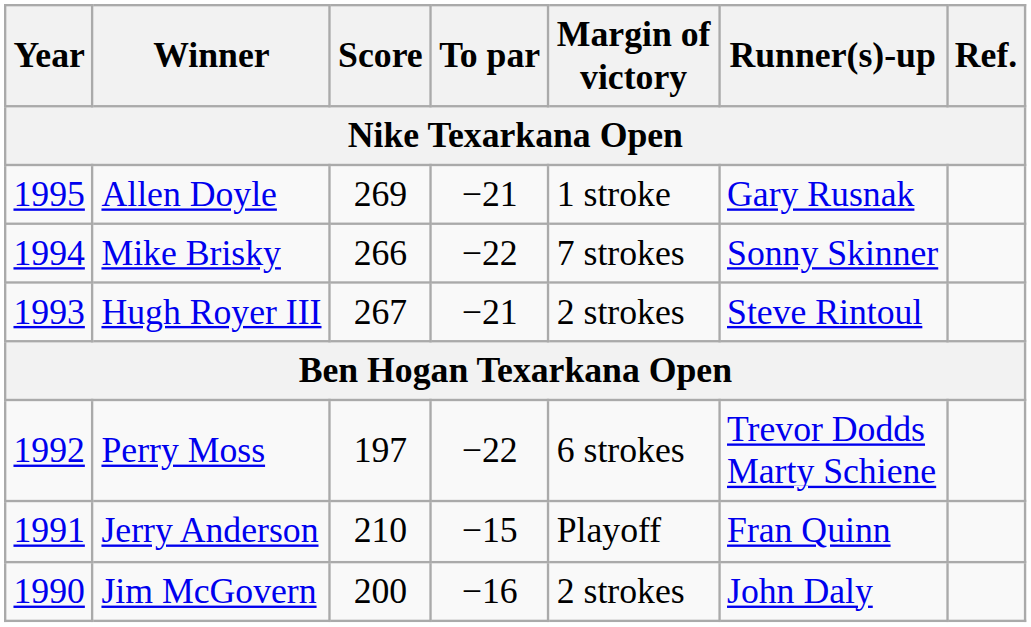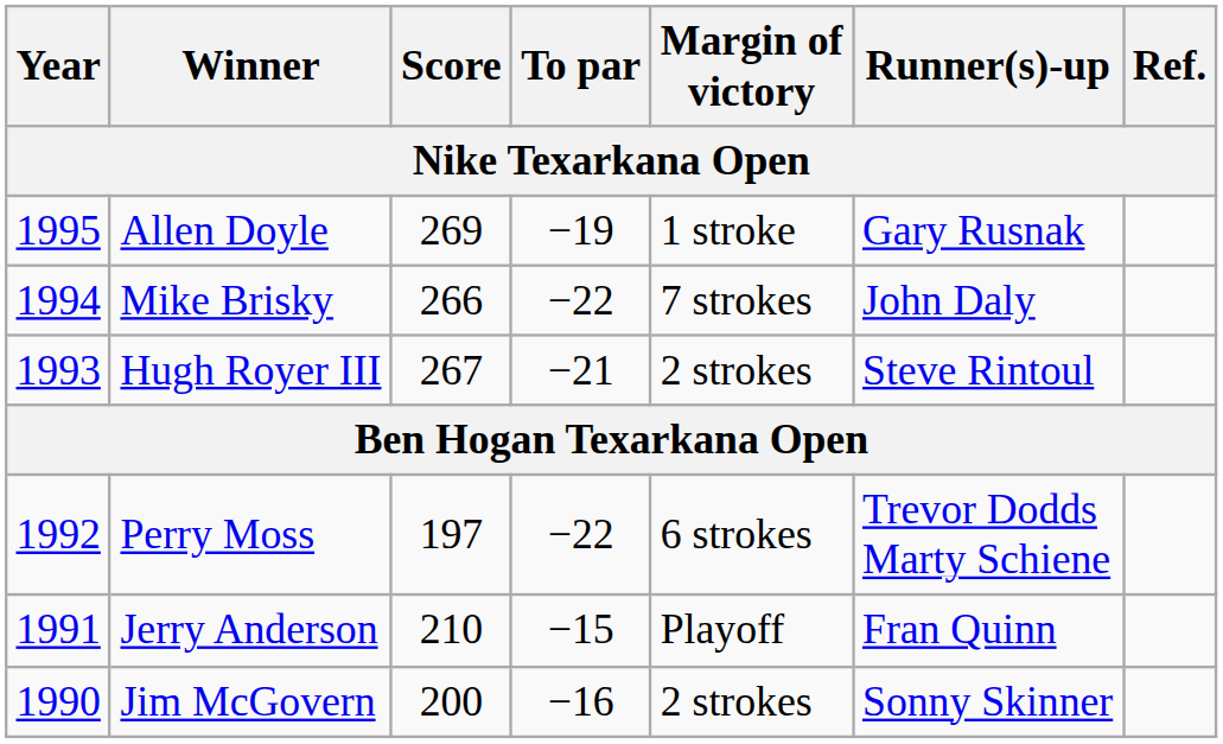Allen Doyle | To par: −21 -> −19
Mike Brisky | Runner(s)-up: Sonny Skinner -> John Daly
Jim McGovern | Runner(s)-up: John Daly -> Sonny Skinner
